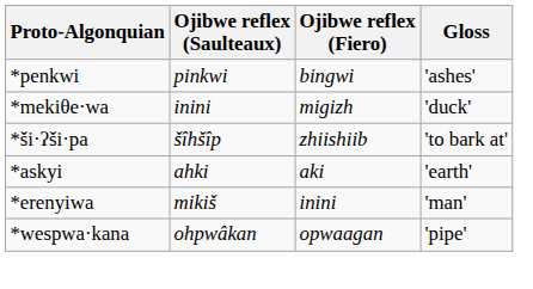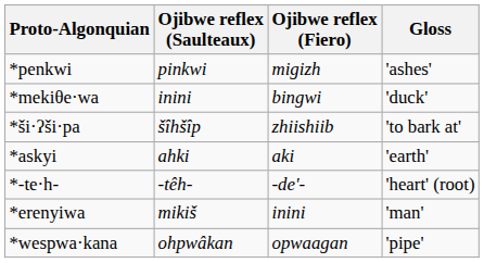*penkwi | Ojibwe reflex (Fiero): bingwi -> migizh
*mekiθe·wa | Ojibwe reflex (Fiero): migizh -> bingwi
+ row: *-te·h- | -têh- | -de'- | 'heart' (root)
